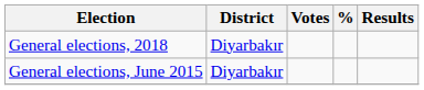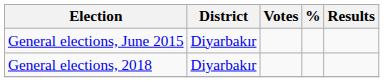rows swapped: General elections, June 2015 <-> General elections, 2018
